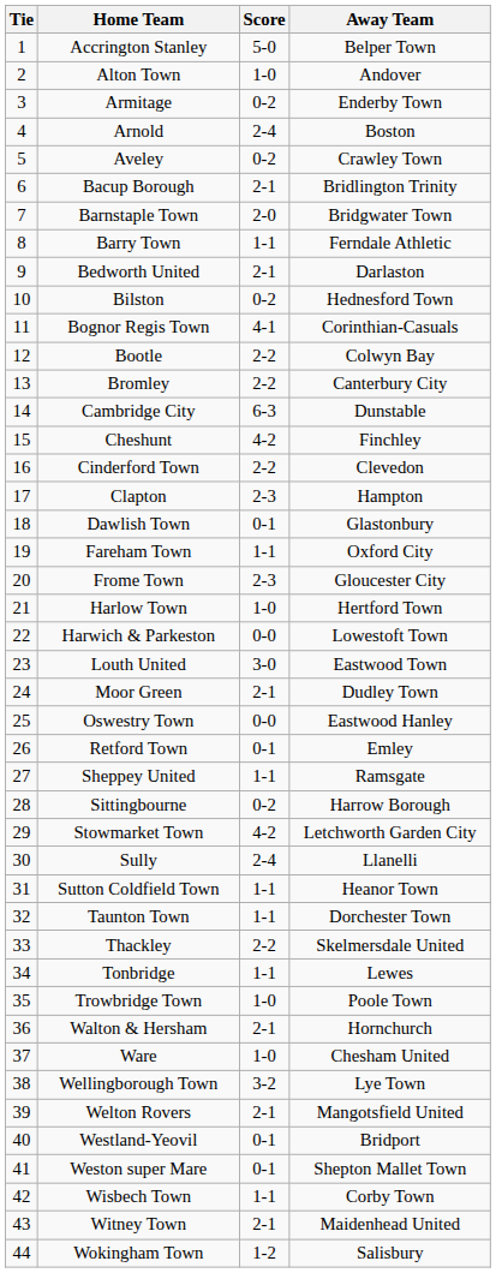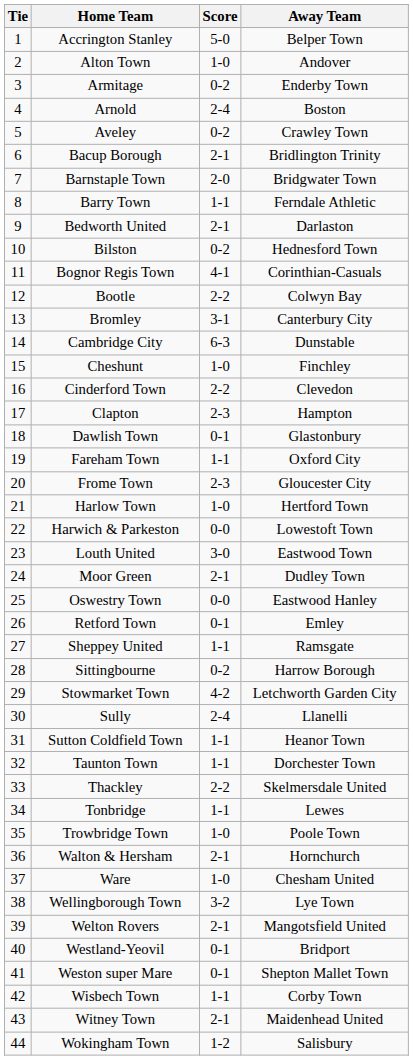Bromley | Score: 2-2 -> 3-1
Cheshunt | Score: 4-2 -> 1-0
